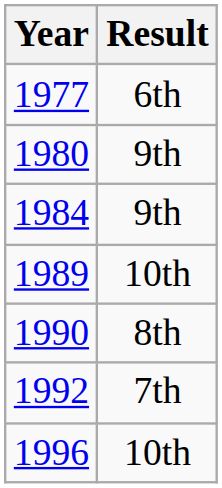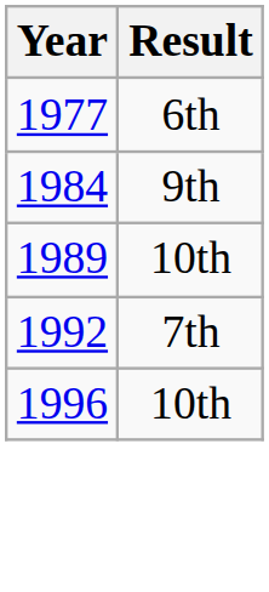- row: 1980 | 9th
- row: 1990 | 8th
